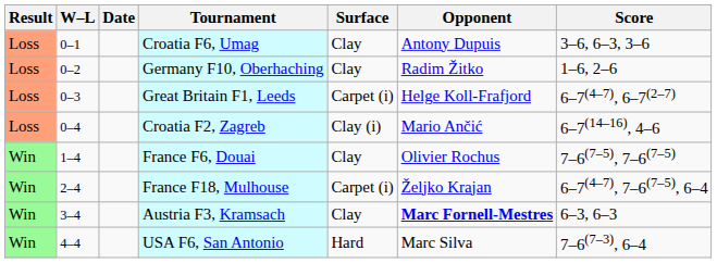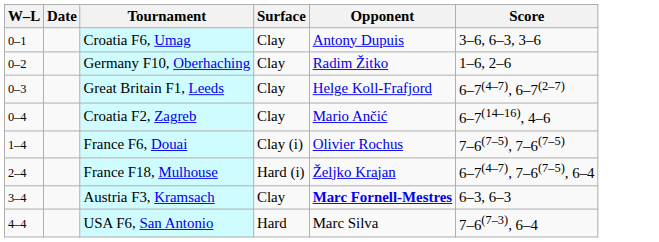- column: Result | Loss | Loss | Loss | Loss | Win | Win | Win | Win
Great Britain F1, Leeds | Surface: Carpet (i) -> Clay
Croatia F2, Zagreb | Surface: Clay (i) -> Clay
France F6, Douai | Surface: Clay -> Clay (i)
France F18, Mulhouse | Surface: Carpet (i) -> Hard (i)
